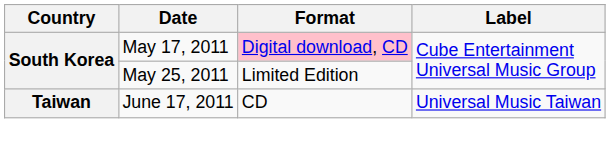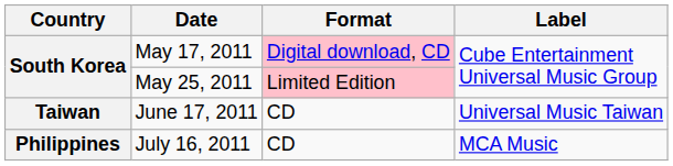May 25, 2011 | Format: no background -> pink background
+ row: Philippines | July 16, 2011 | CD | MCA Music
